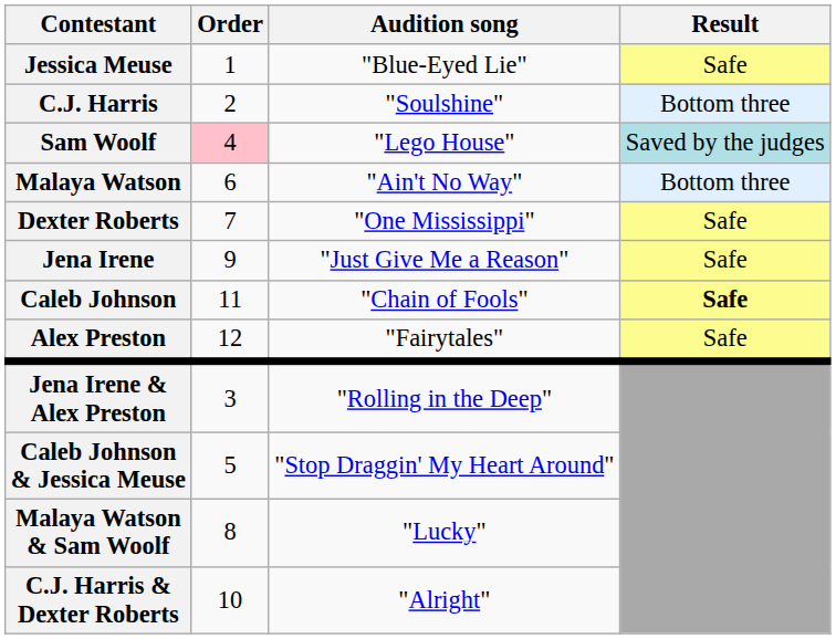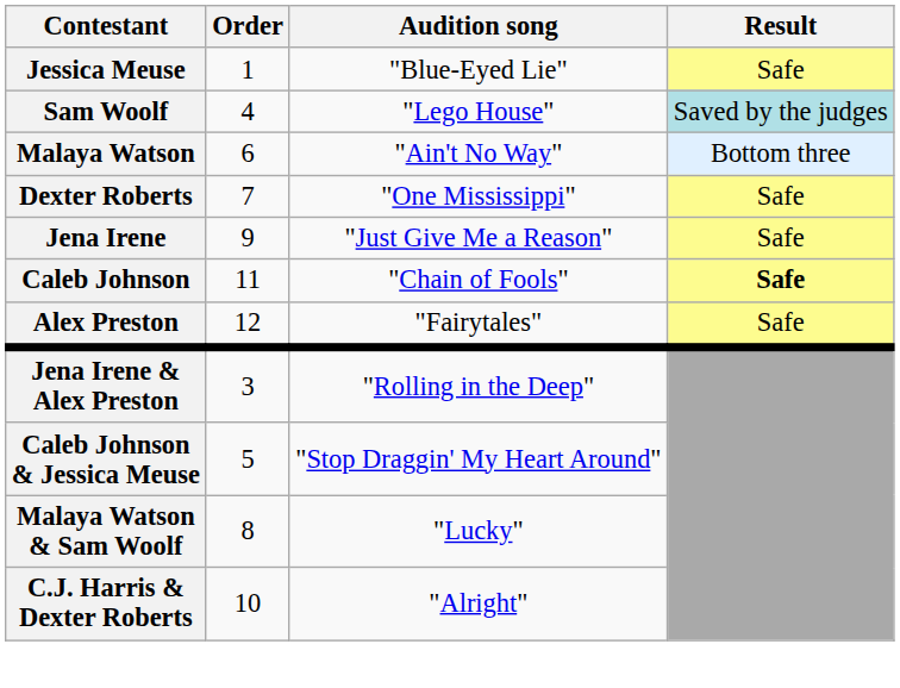- row: C.J. Harris | 2 | "Soulshine" | Bottom three
Sam Woolf | Order: pink background -> no background
